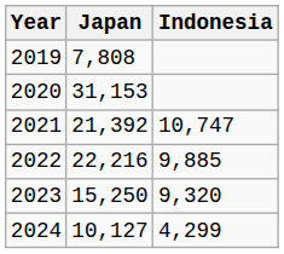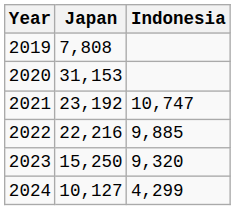2021 | Japan: 21,392 -> 23,192
